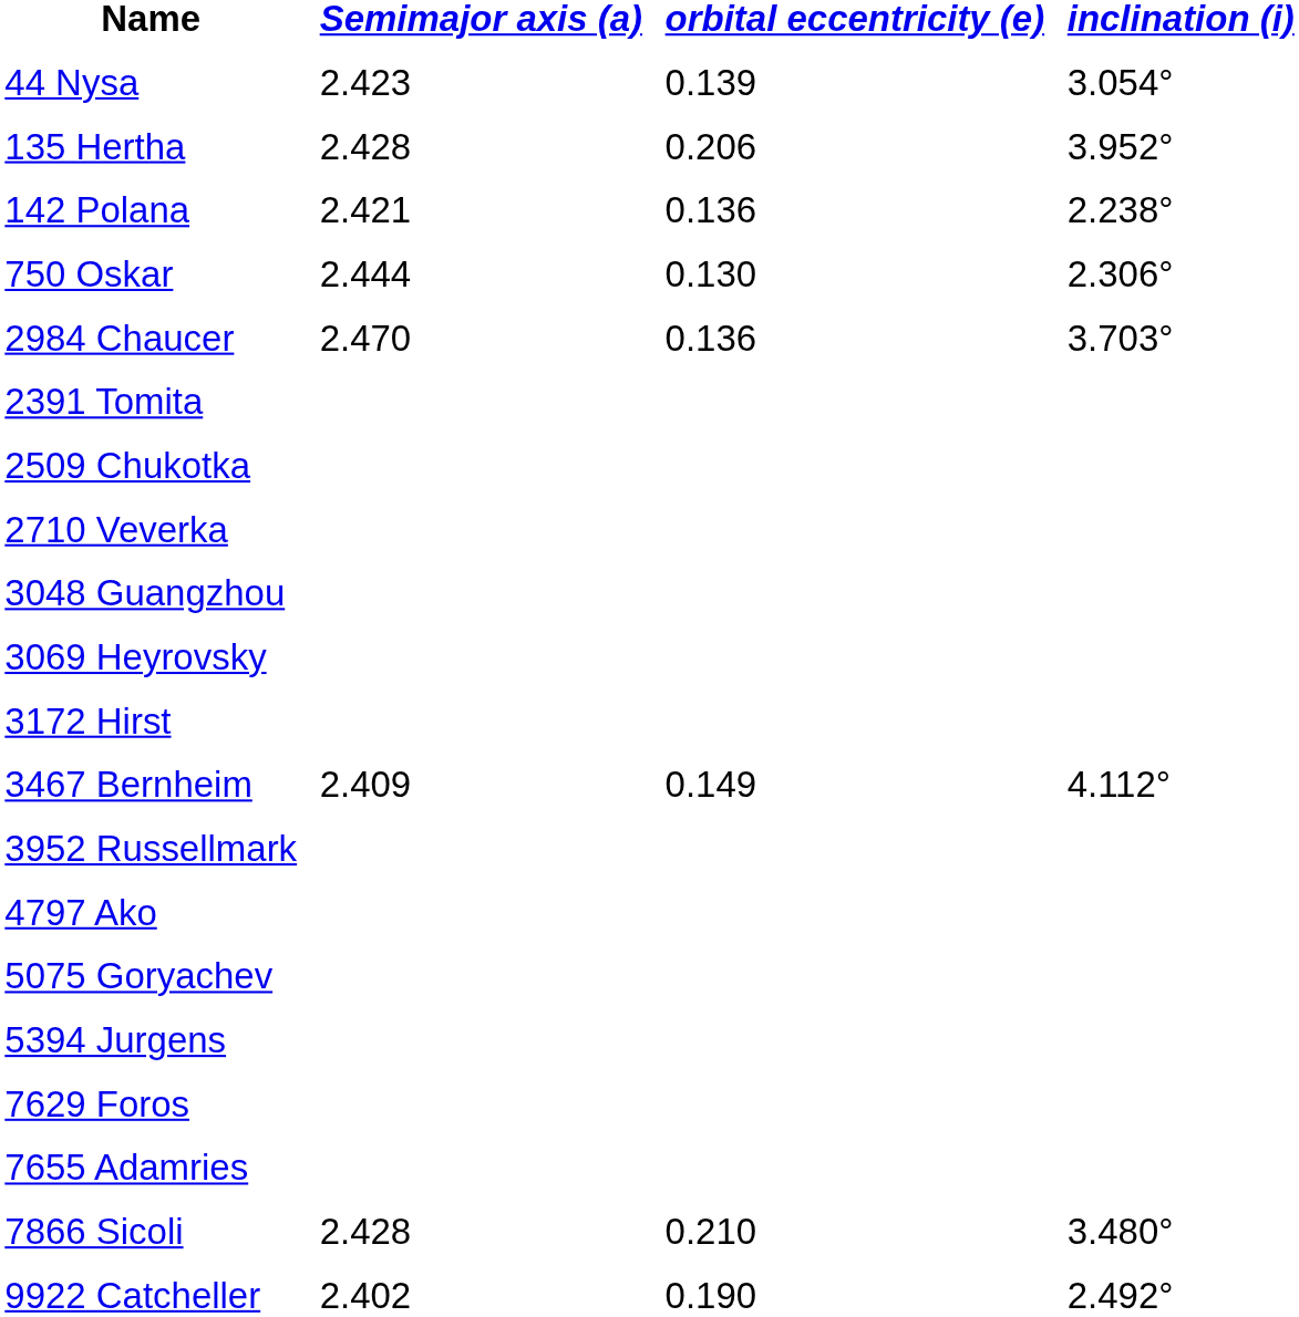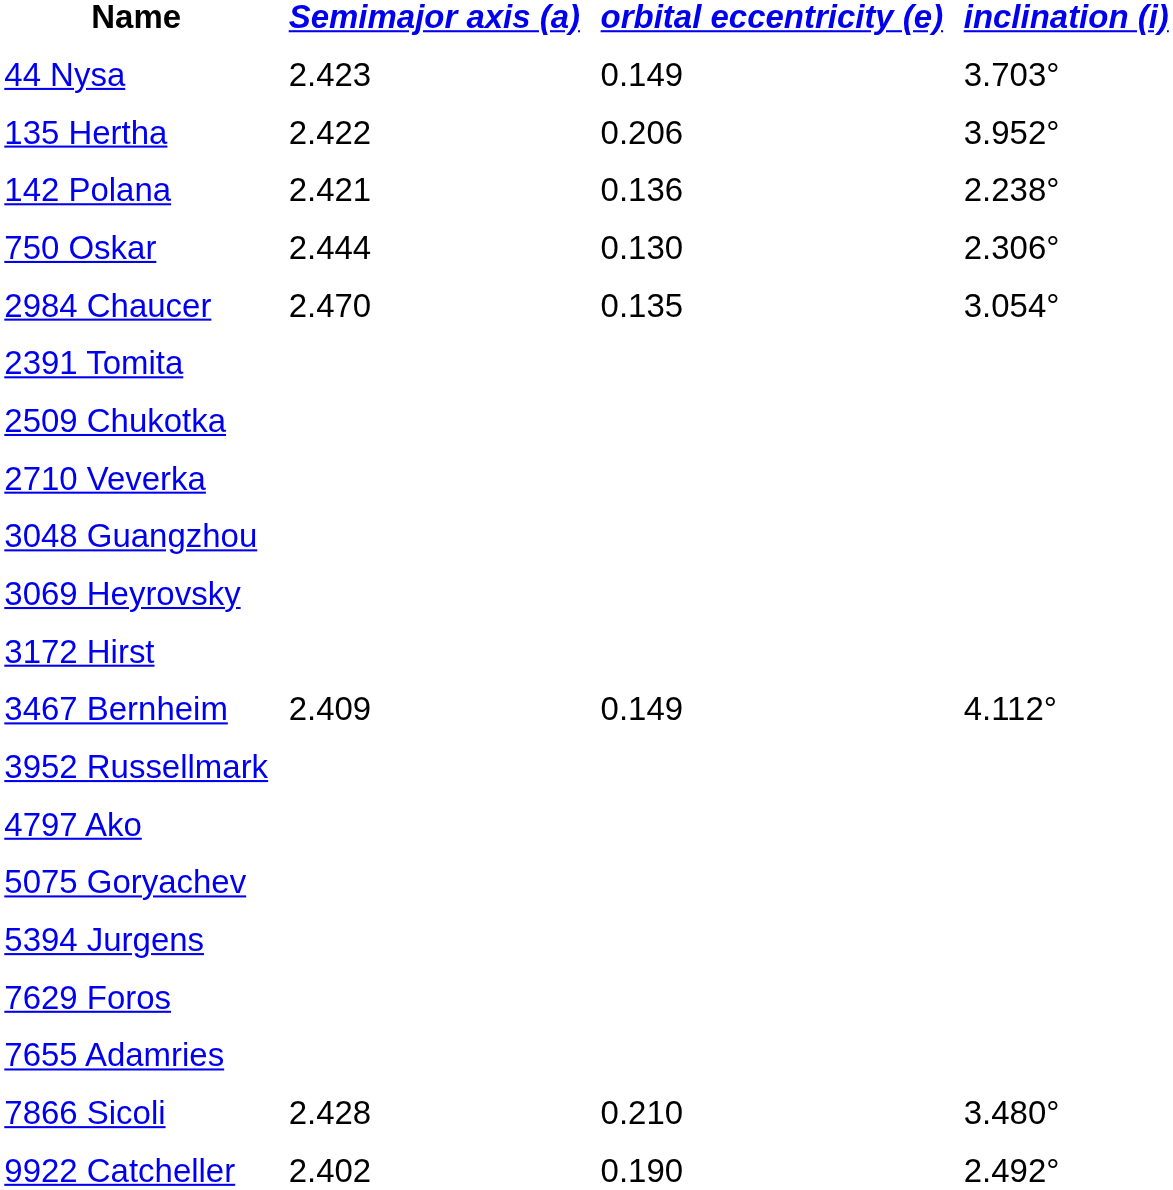44 Nysa | orbital eccentricity (e): 0.139 -> 0.149
44 Nysa | inclination (i): 3.054° -> 3.703°
135 Hertha | Semimajor axis (a): 2.428 -> 2.422
2984 Chaucer | orbital eccentricity (e): 0.136 -> 0.135
2984 Chaucer | inclination (i): 3.703° -> 3.054°
